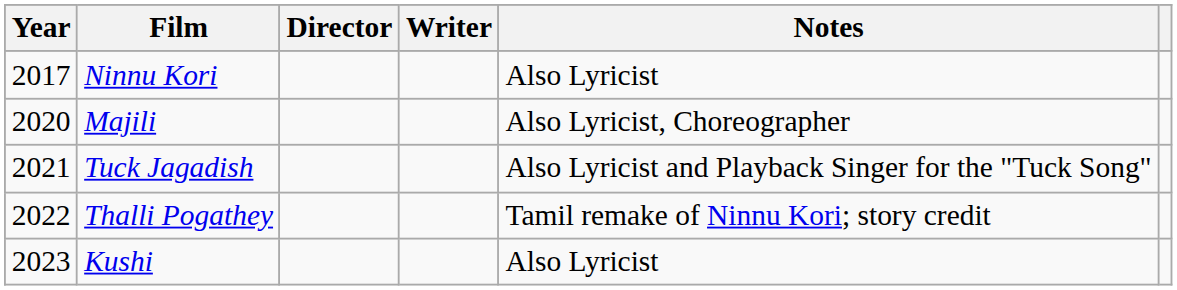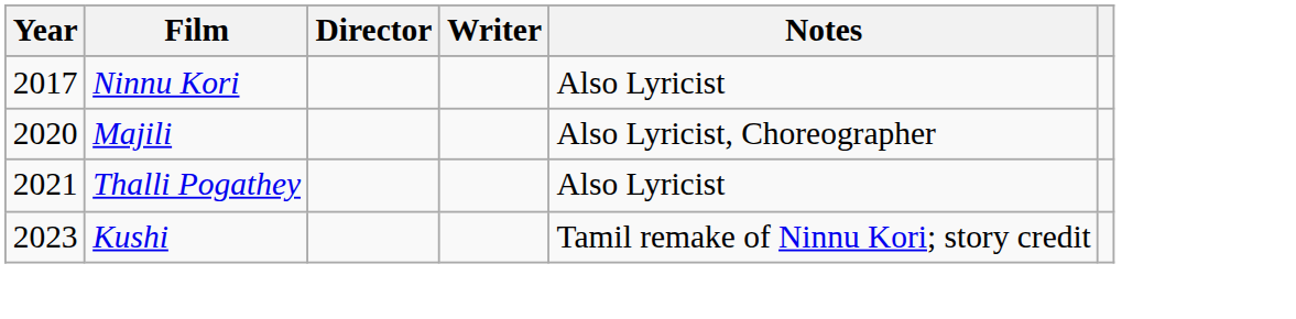- row: 2021 | Tuck Jagadish | Also Lyricist and Playback Singer for the "Tuck Song"
Thalli Pogathey | Year: 2022 -> 2021
Thalli Pogathey | Notes: Tamil remake of Ninnu Kori; story credit -> Also Lyricist
Kushi | Notes: Also Lyricist -> Tamil remake of Ninnu Kori; story credit
